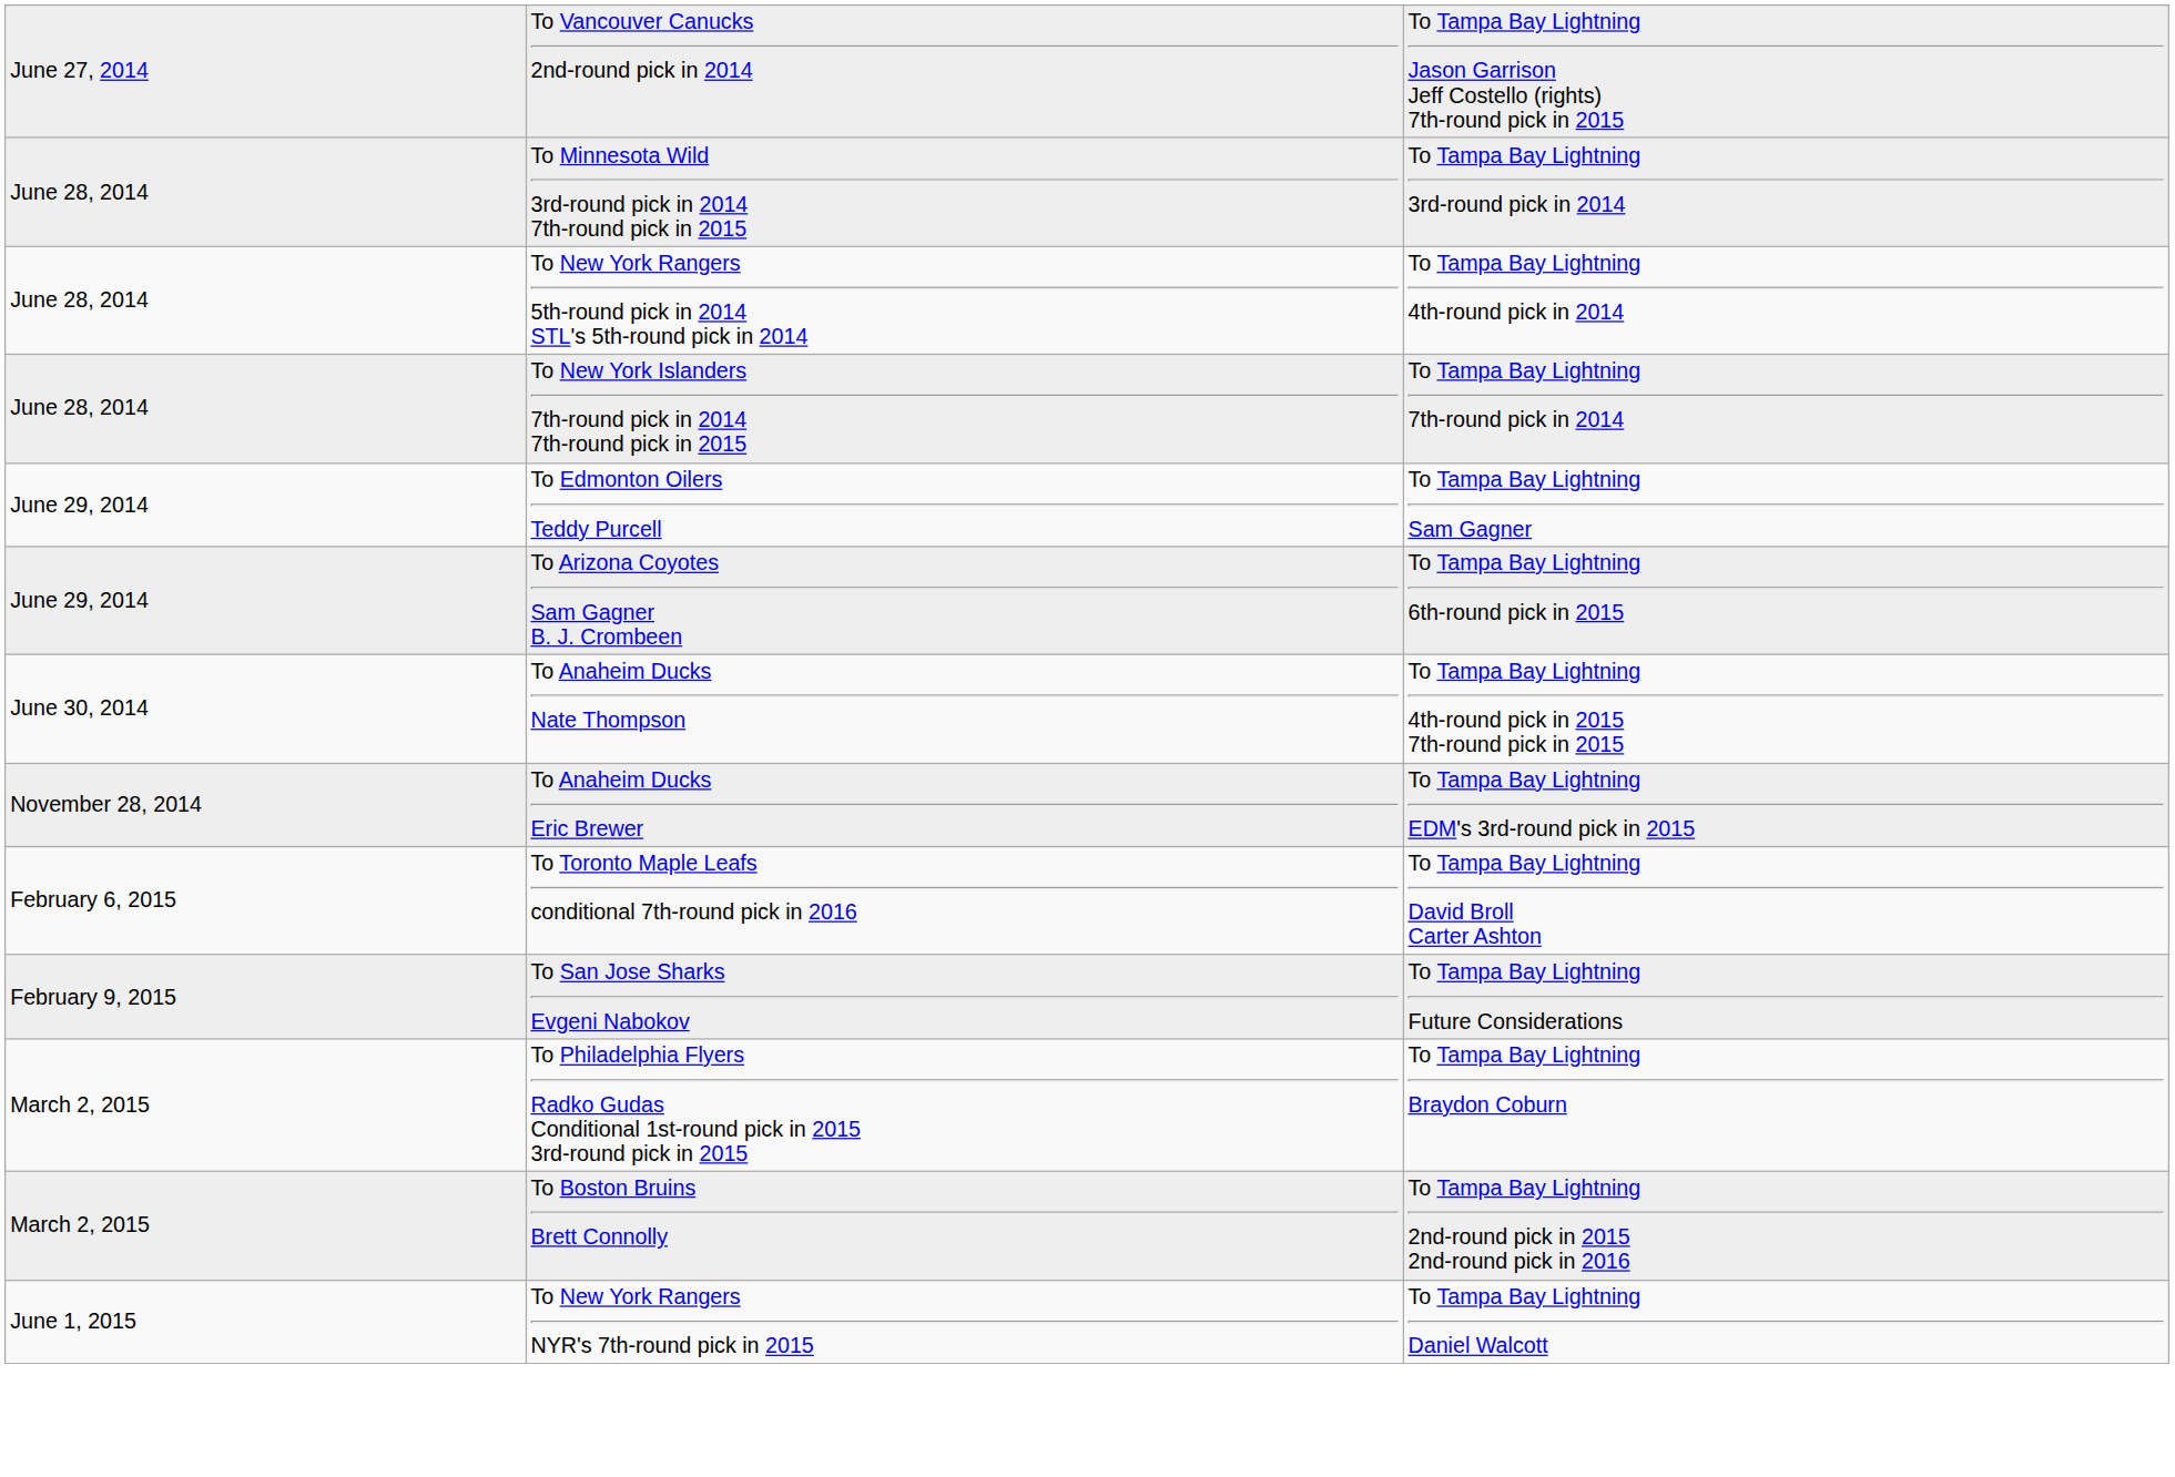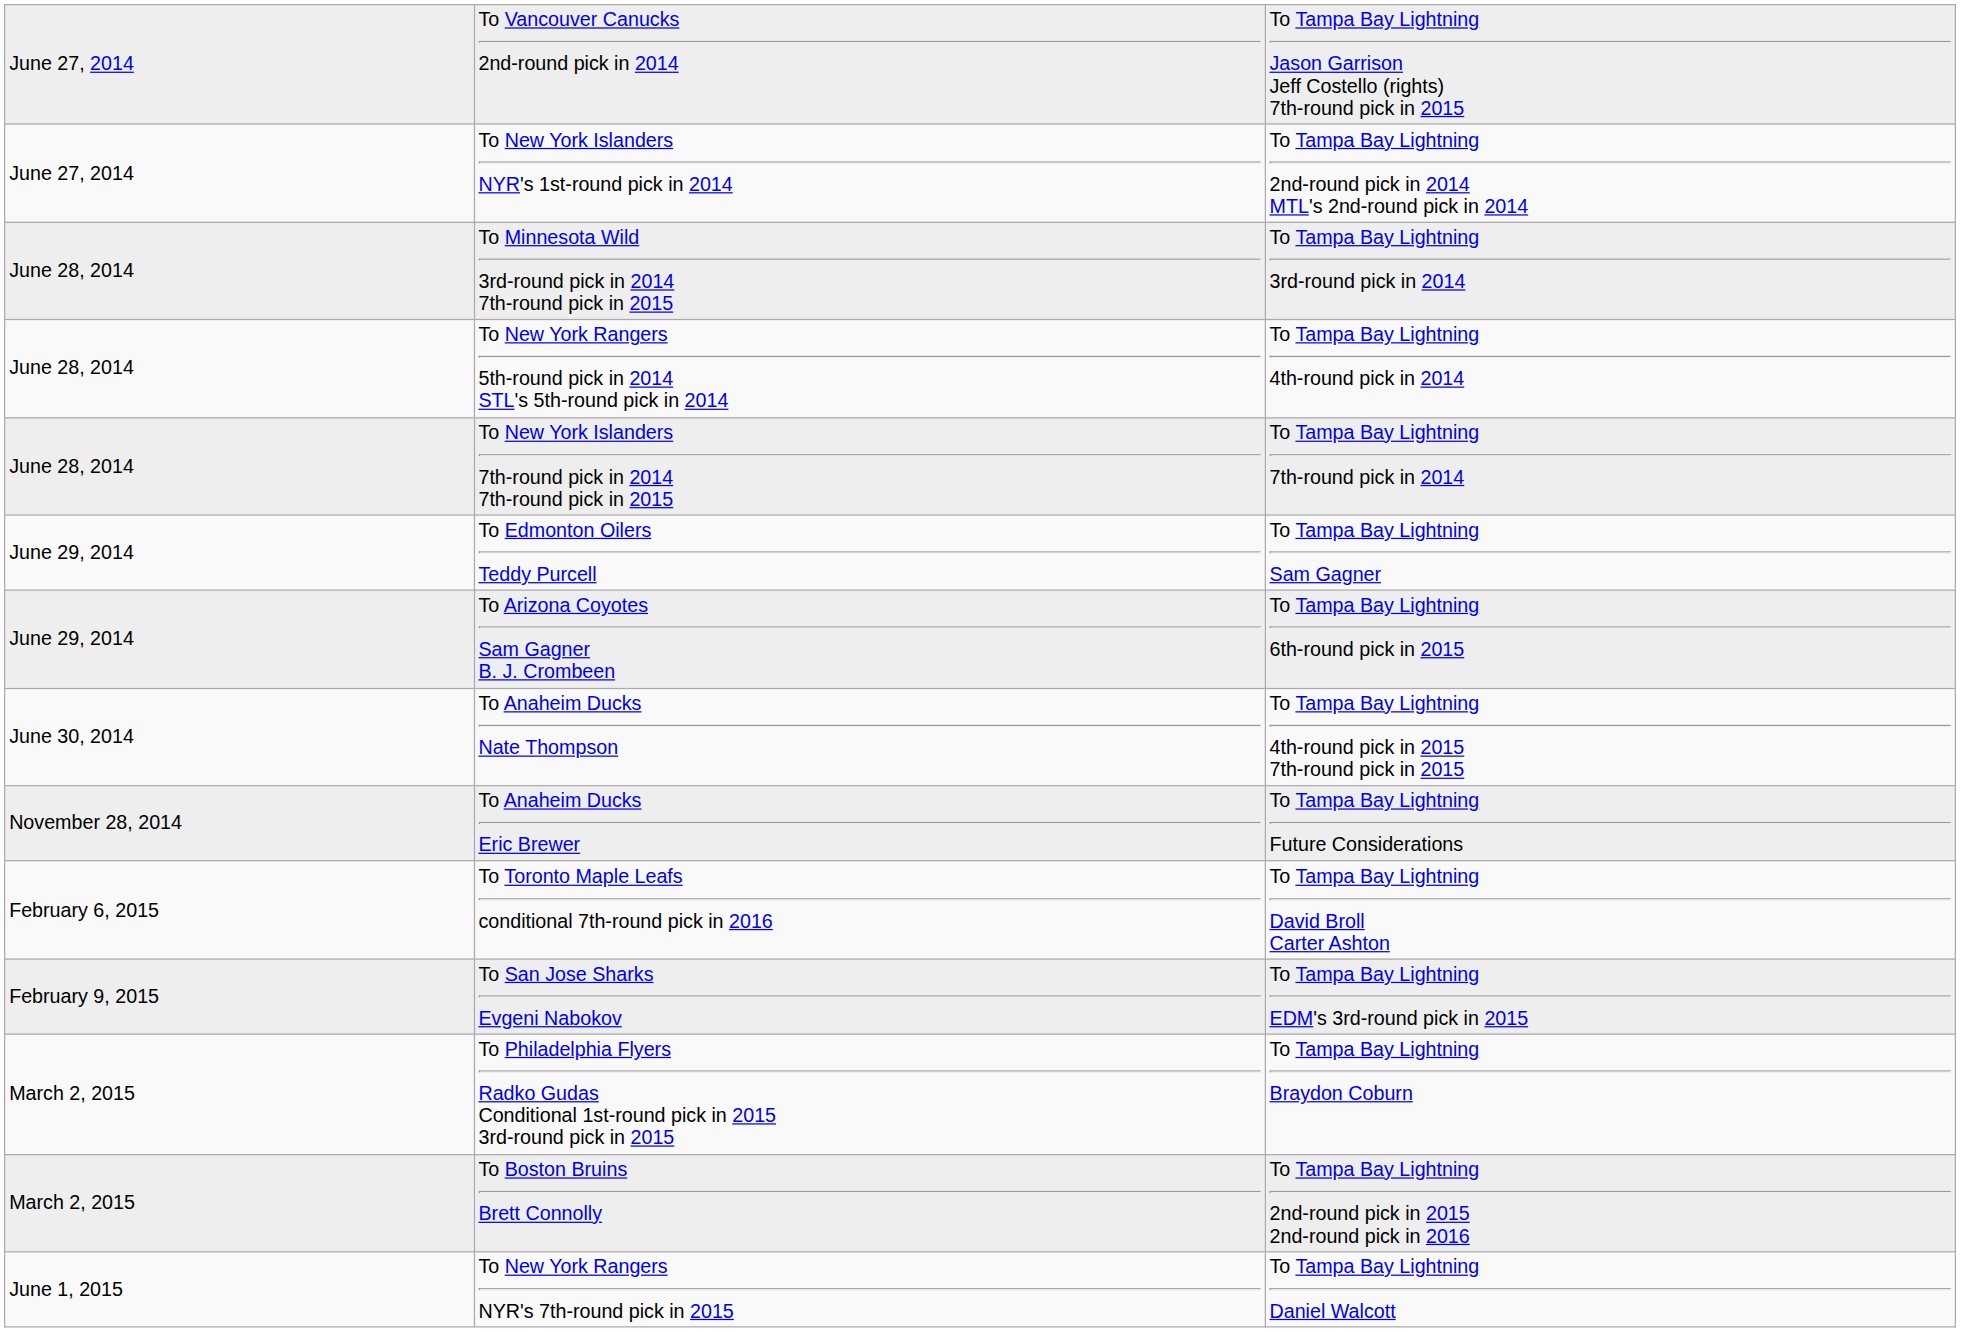+ row: June 27, 2014 | To New York Islanders NYR's 1st-round pick in 2014 | To Tampa Bay Lightning 2nd-round pick in 2014 MTL's 2nd-round pick in 2014
To Anaheim Ducks Eric Brewer | column 3: To Tampa Bay Lightning EDM's 3rd-round pick in 2015 -> To Tampa Bay Lightning Future Considerations
To San Jose Sharks Evgeni Nabokov | column 3: To Tampa Bay Lightning Future Considerations -> To Tampa Bay Lightning EDM's 3rd-round pick in 2015
